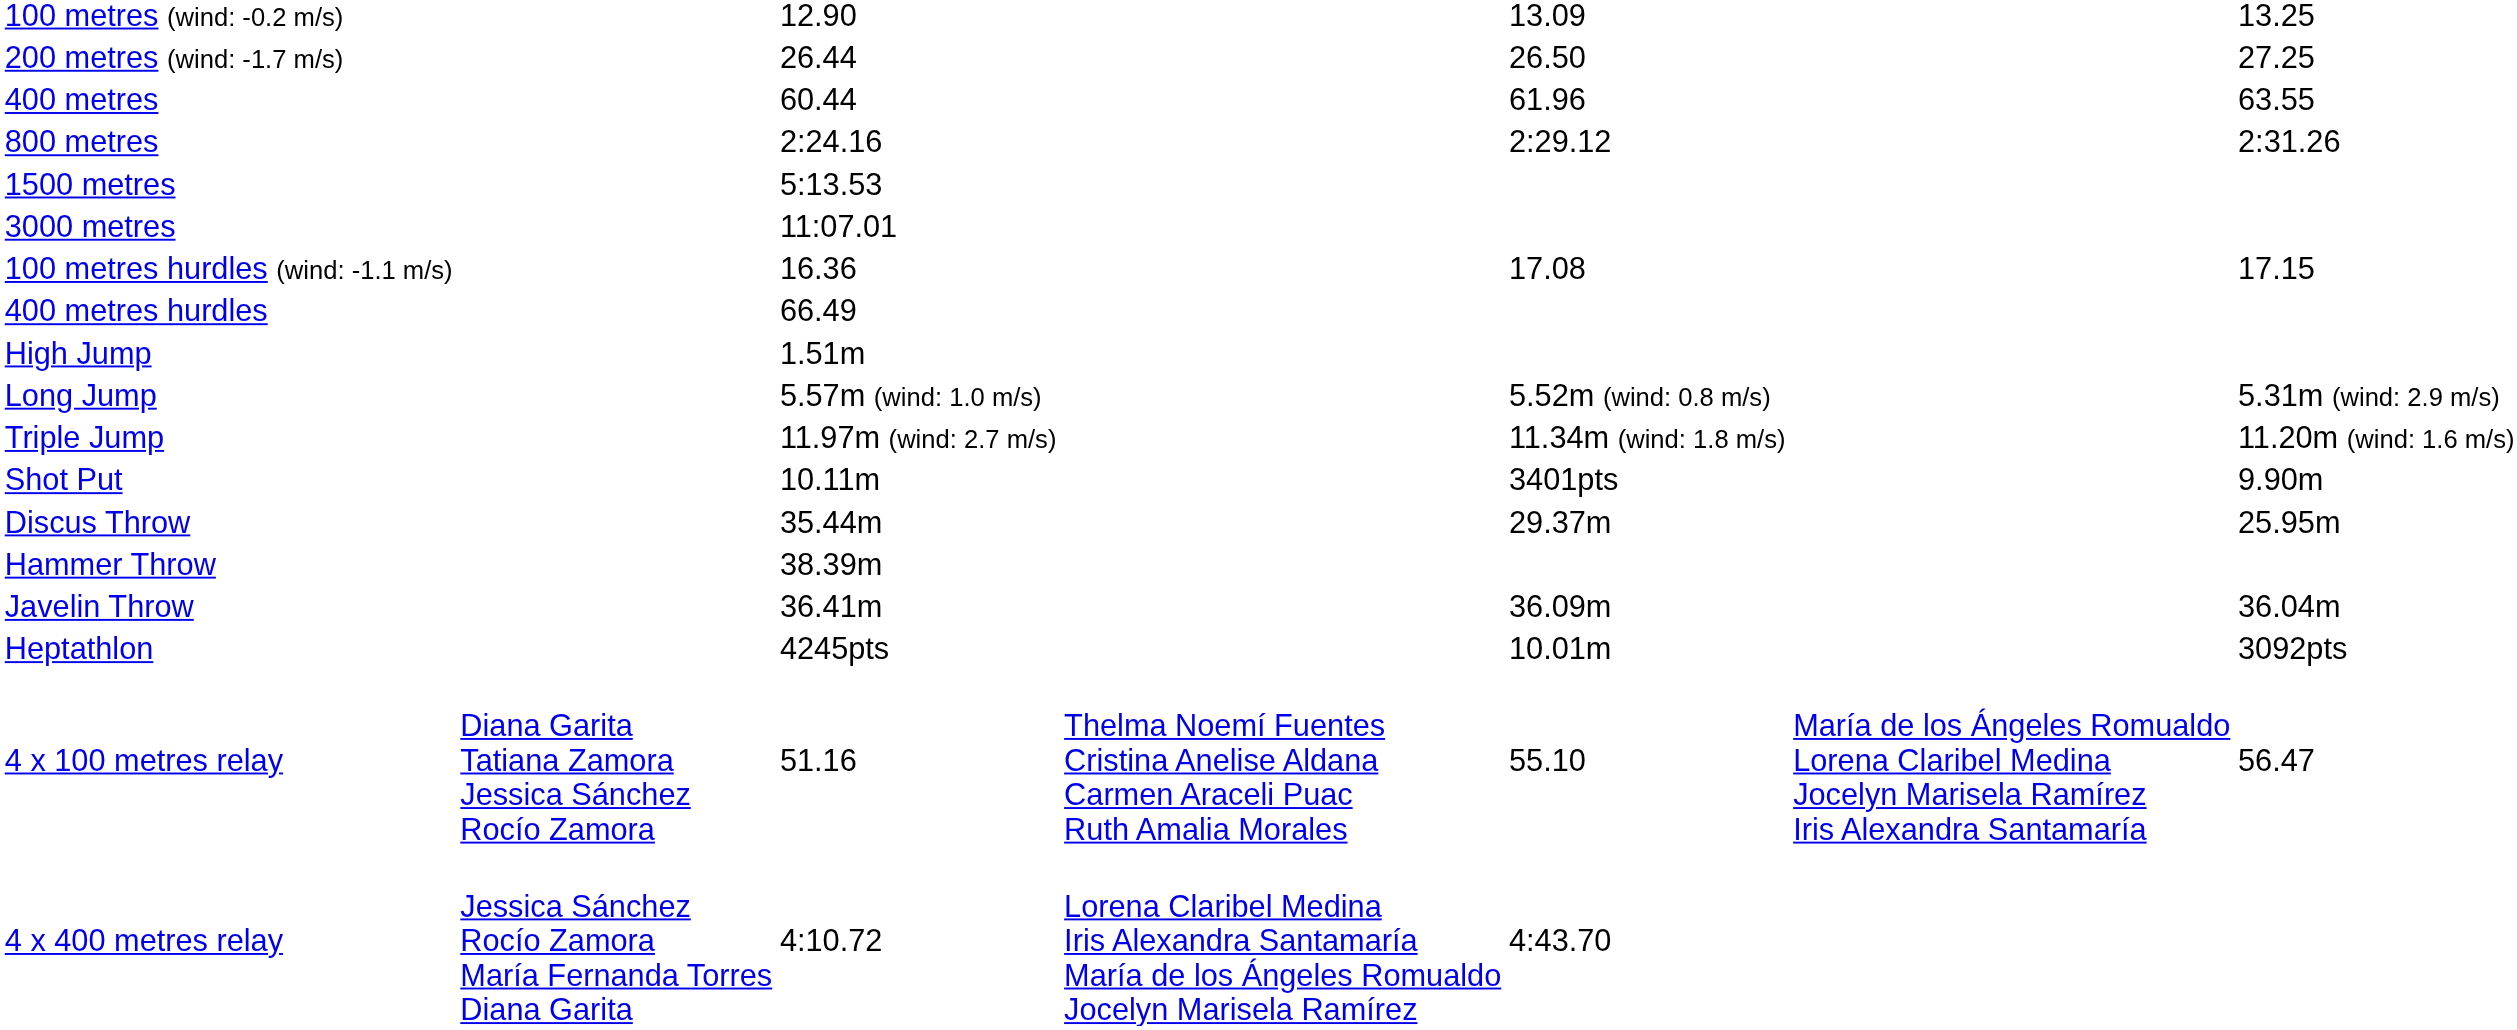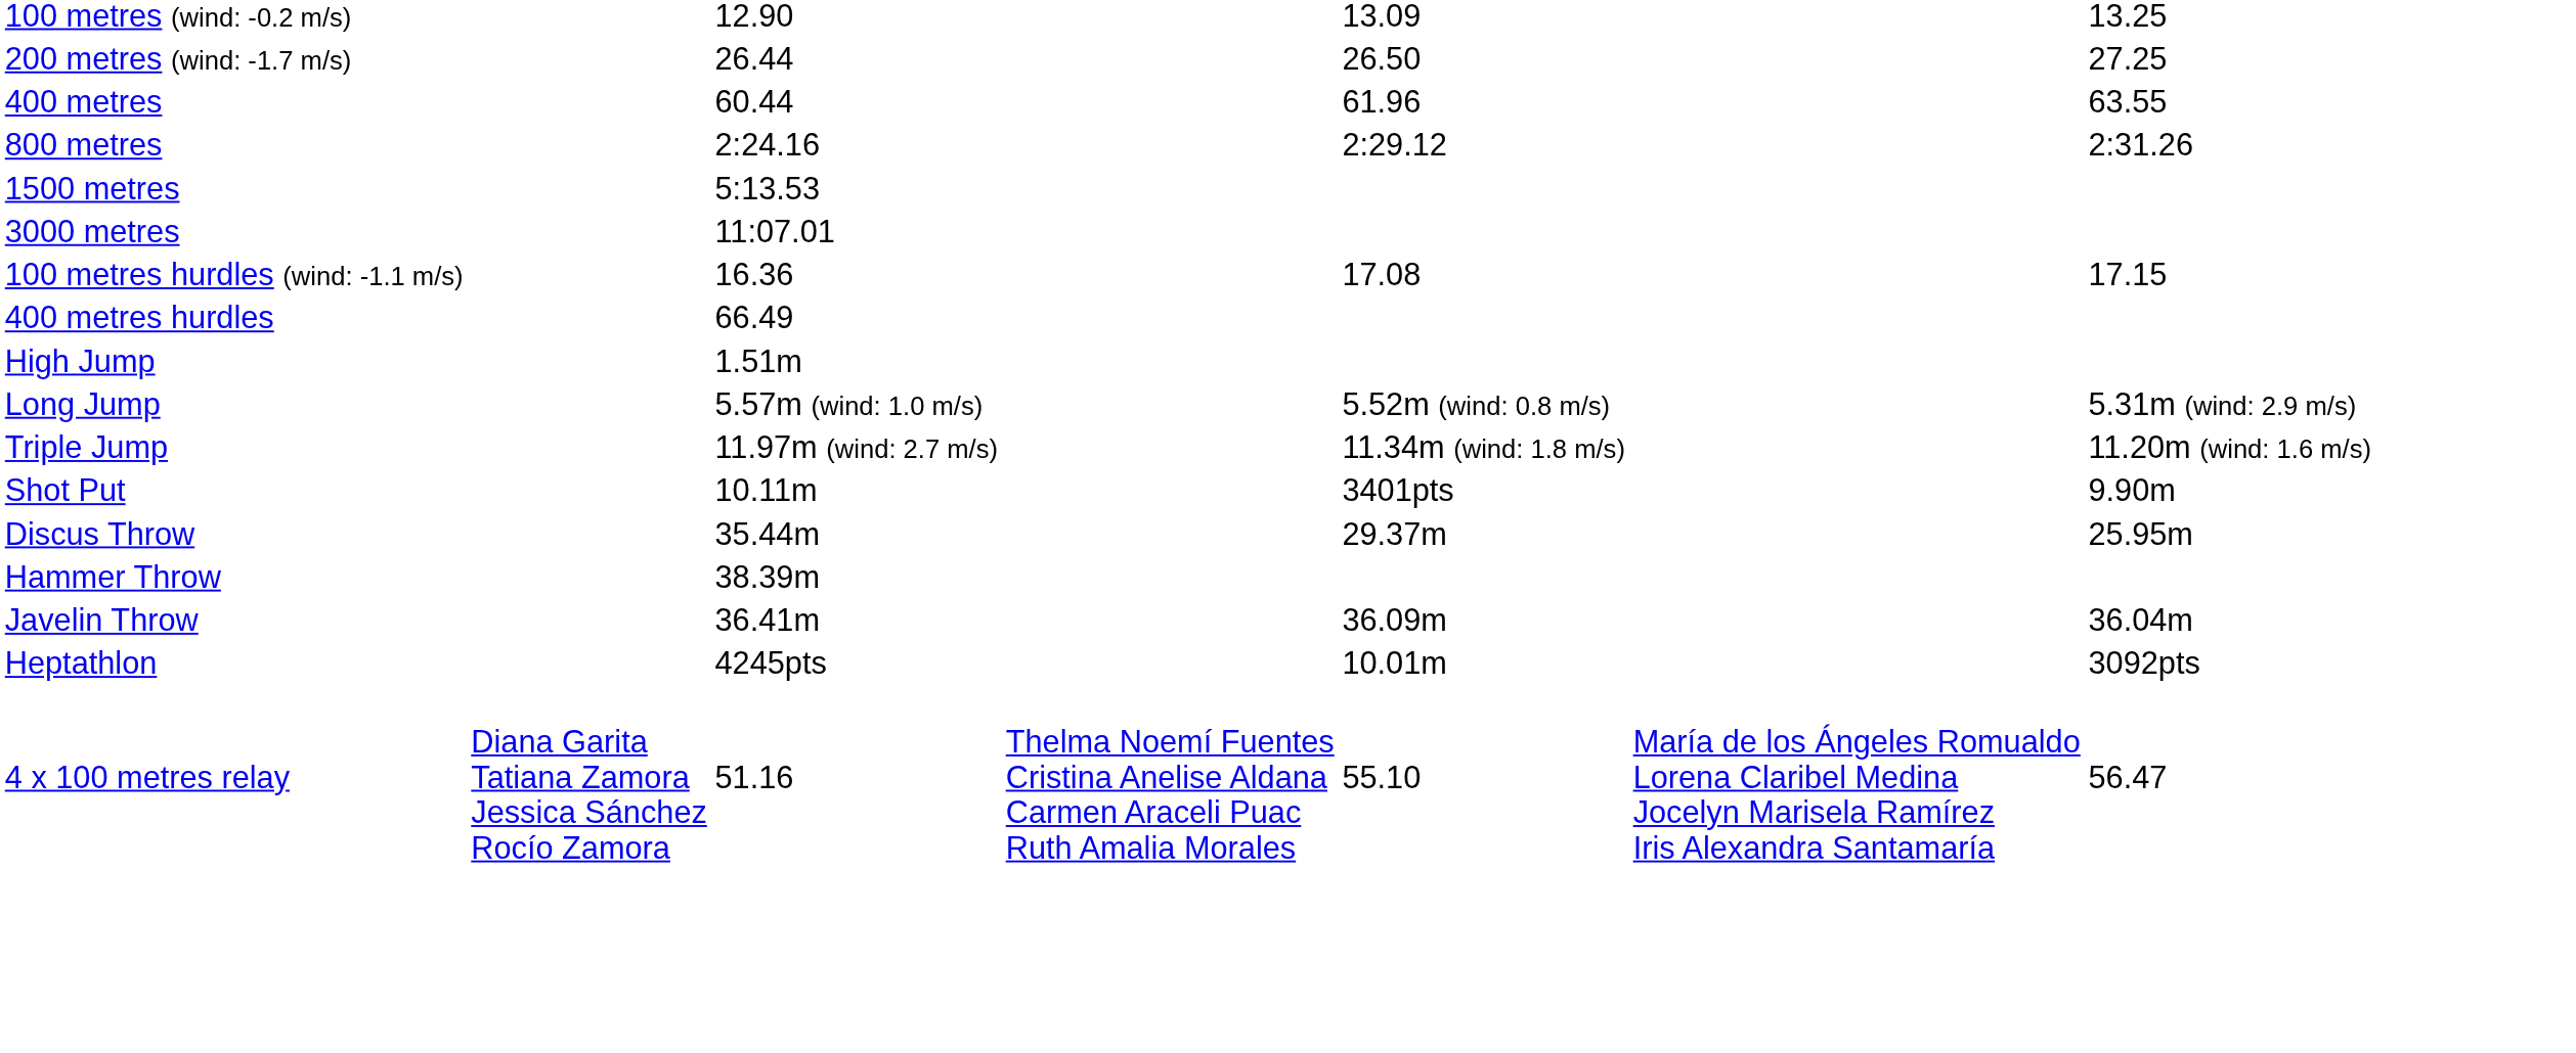- row: 4 x 400 metres relay | Jessica Sánchez Rocío Zamora María Fernanda Torres Diana Garita | 4:10.72 | Lorena Claribel Medina Iris Alexandra Santamaría María de los Ángeles Romualdo Jocelyn Marisela Ramírez | 4:43.70
